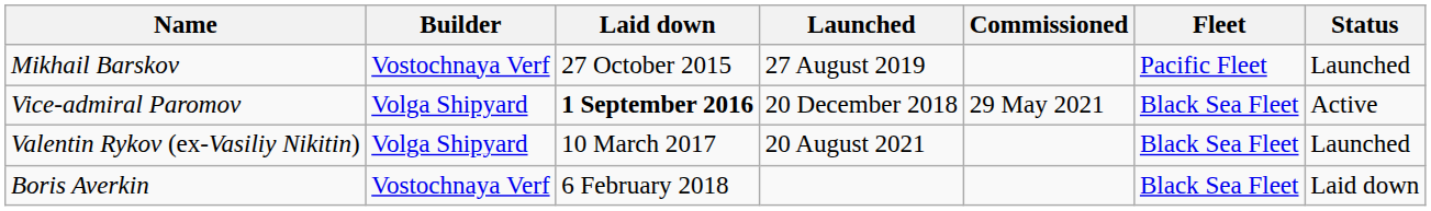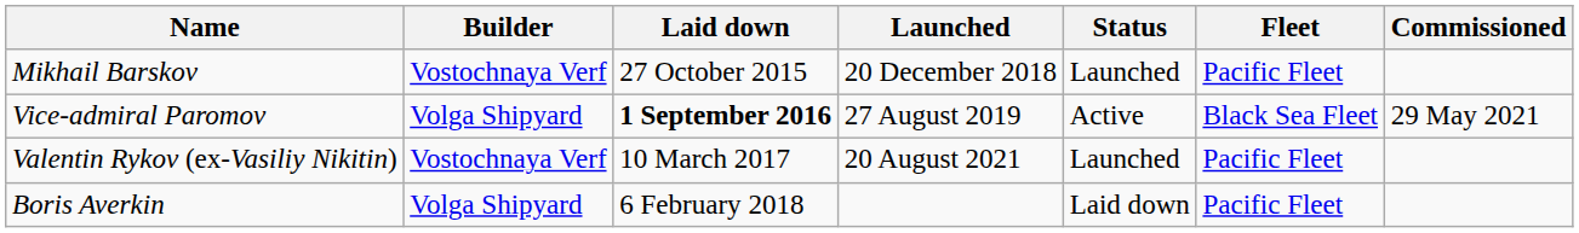columns swapped: Commissioned <-> Status
Mikhail Barskov | Launched: 27 August 2019 -> 20 December 2018
Vice-admiral Paromov | Launched: 20 December 2018 -> 27 August 2019
Valentin Rykov (ex-Vasiliy Nikitin) | Builder: Volga Shipyard -> Vostochnaya Verf
Valentin Rykov (ex-Vasiliy Nikitin) | Fleet: Black Sea Fleet -> Pacific Fleet
Boris Averkin | Builder: Vostochnaya Verf -> Volga Shipyard
Boris Averkin | Fleet: Black Sea Fleet -> Pacific Fleet
